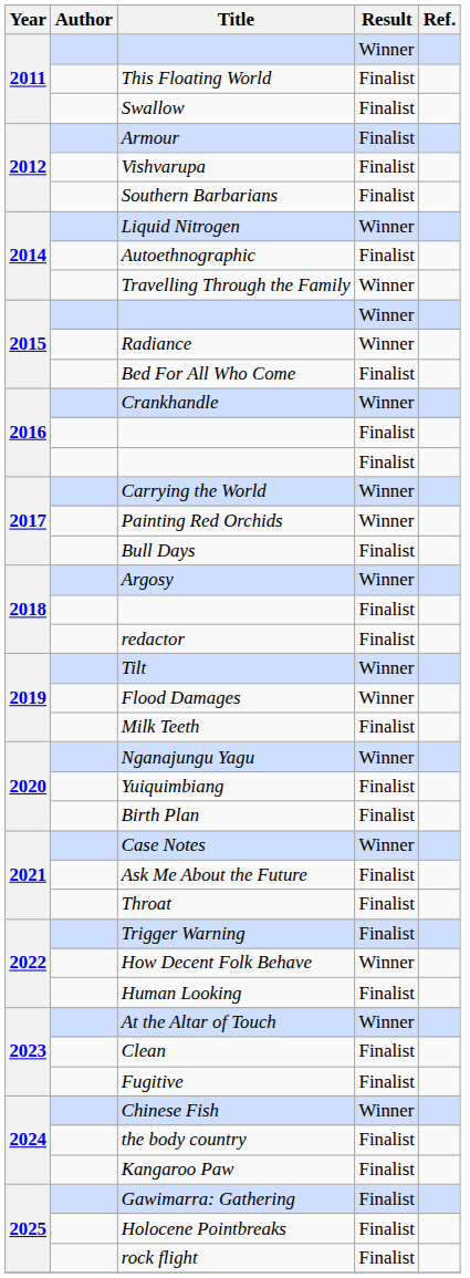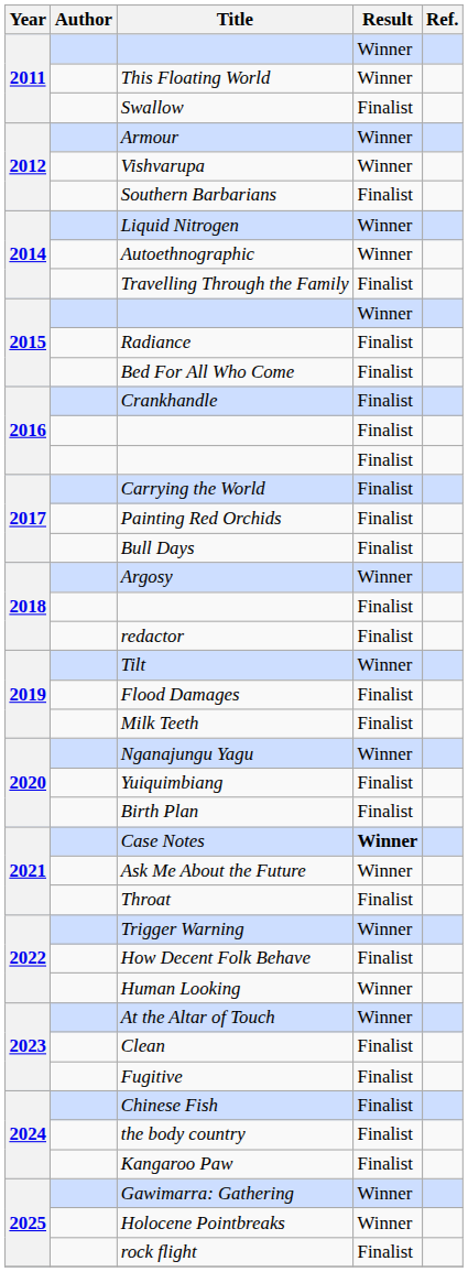This Floating World | Result: Finalist -> Winner
Armour | Result: Finalist -> Winner
Vishvarupa | Result: Finalist -> Winner
Autoethnographic | Result: Finalist -> Winner
Travelling Through the Family | Result: Winner -> Finalist
Radiance | Result: Winner -> Finalist
Crankhandle | Result: Winner -> Finalist
Carrying the World | Result: Winner -> Finalist
Painting Red Orchids | Result: Winner -> Finalist
Flood Damages | Result: Winner -> Finalist
Case Notes | Result: normal -> bold
Ask Me About the Future | Result: Finalist -> Winner
Trigger Warning | Result: Finalist -> Winner
How Decent Folk Behave | Result: Winner -> Finalist
Human Looking | Result: Finalist -> Winner
Chinese Fish | Result: Winner -> Finalist
Gawimarra: Gathering | Result: Finalist -> Winner
Holocene Pointbreaks | Result: Finalist -> Winner
